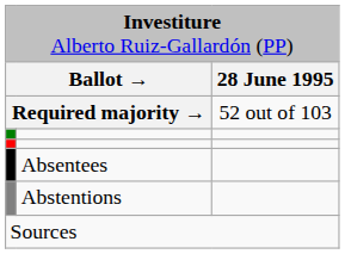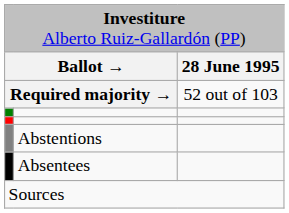rows swapped: Abstentions <-> Absentees
